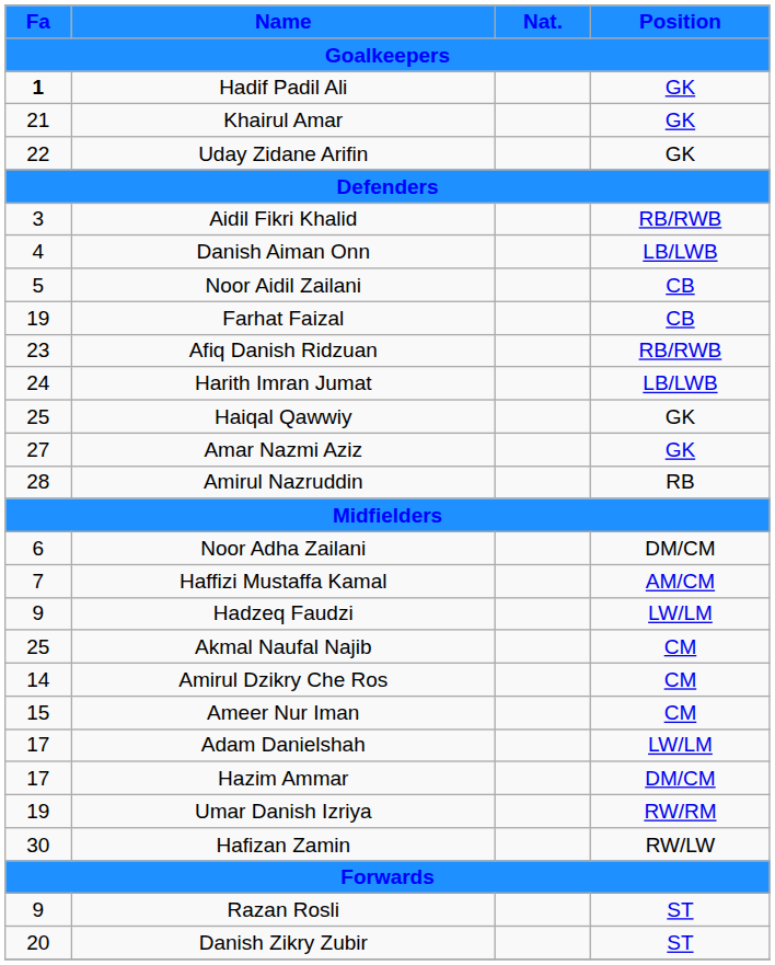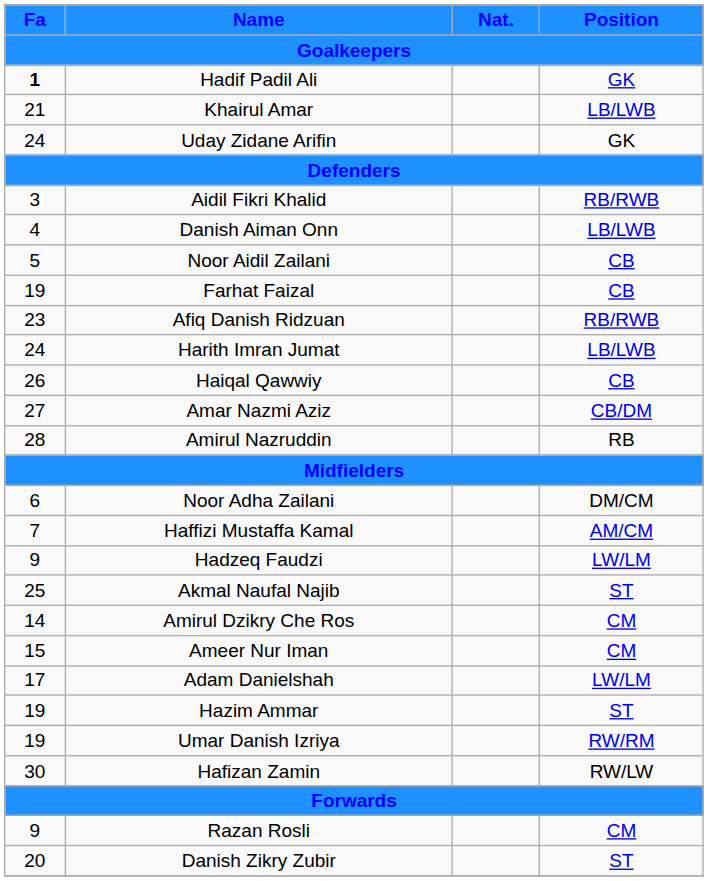Khairul Amar | Position: GK -> LB/LWB
Uday Zidane Arifin | Fa: 22 -> 24
Haiqal Qawwiy | Fa: 25 -> 26
Haiqal Qawwiy | Position: GK -> CB
Amar Nazmi Aziz | Position: GK -> CB/DM
Akmal Naufal Najib | Position: CM -> ST
Hazim Ammar | Fa: 17 -> 19
Hazim Ammar | Position: DM/CM -> ST
Razan Rosli | Position: ST -> CM
